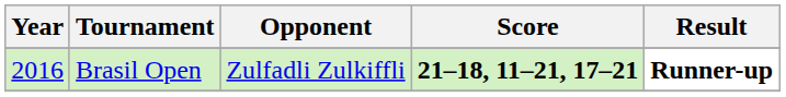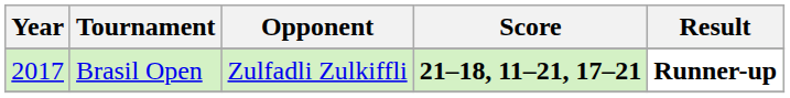Brasil Open | Year: 2016 -> 2017
